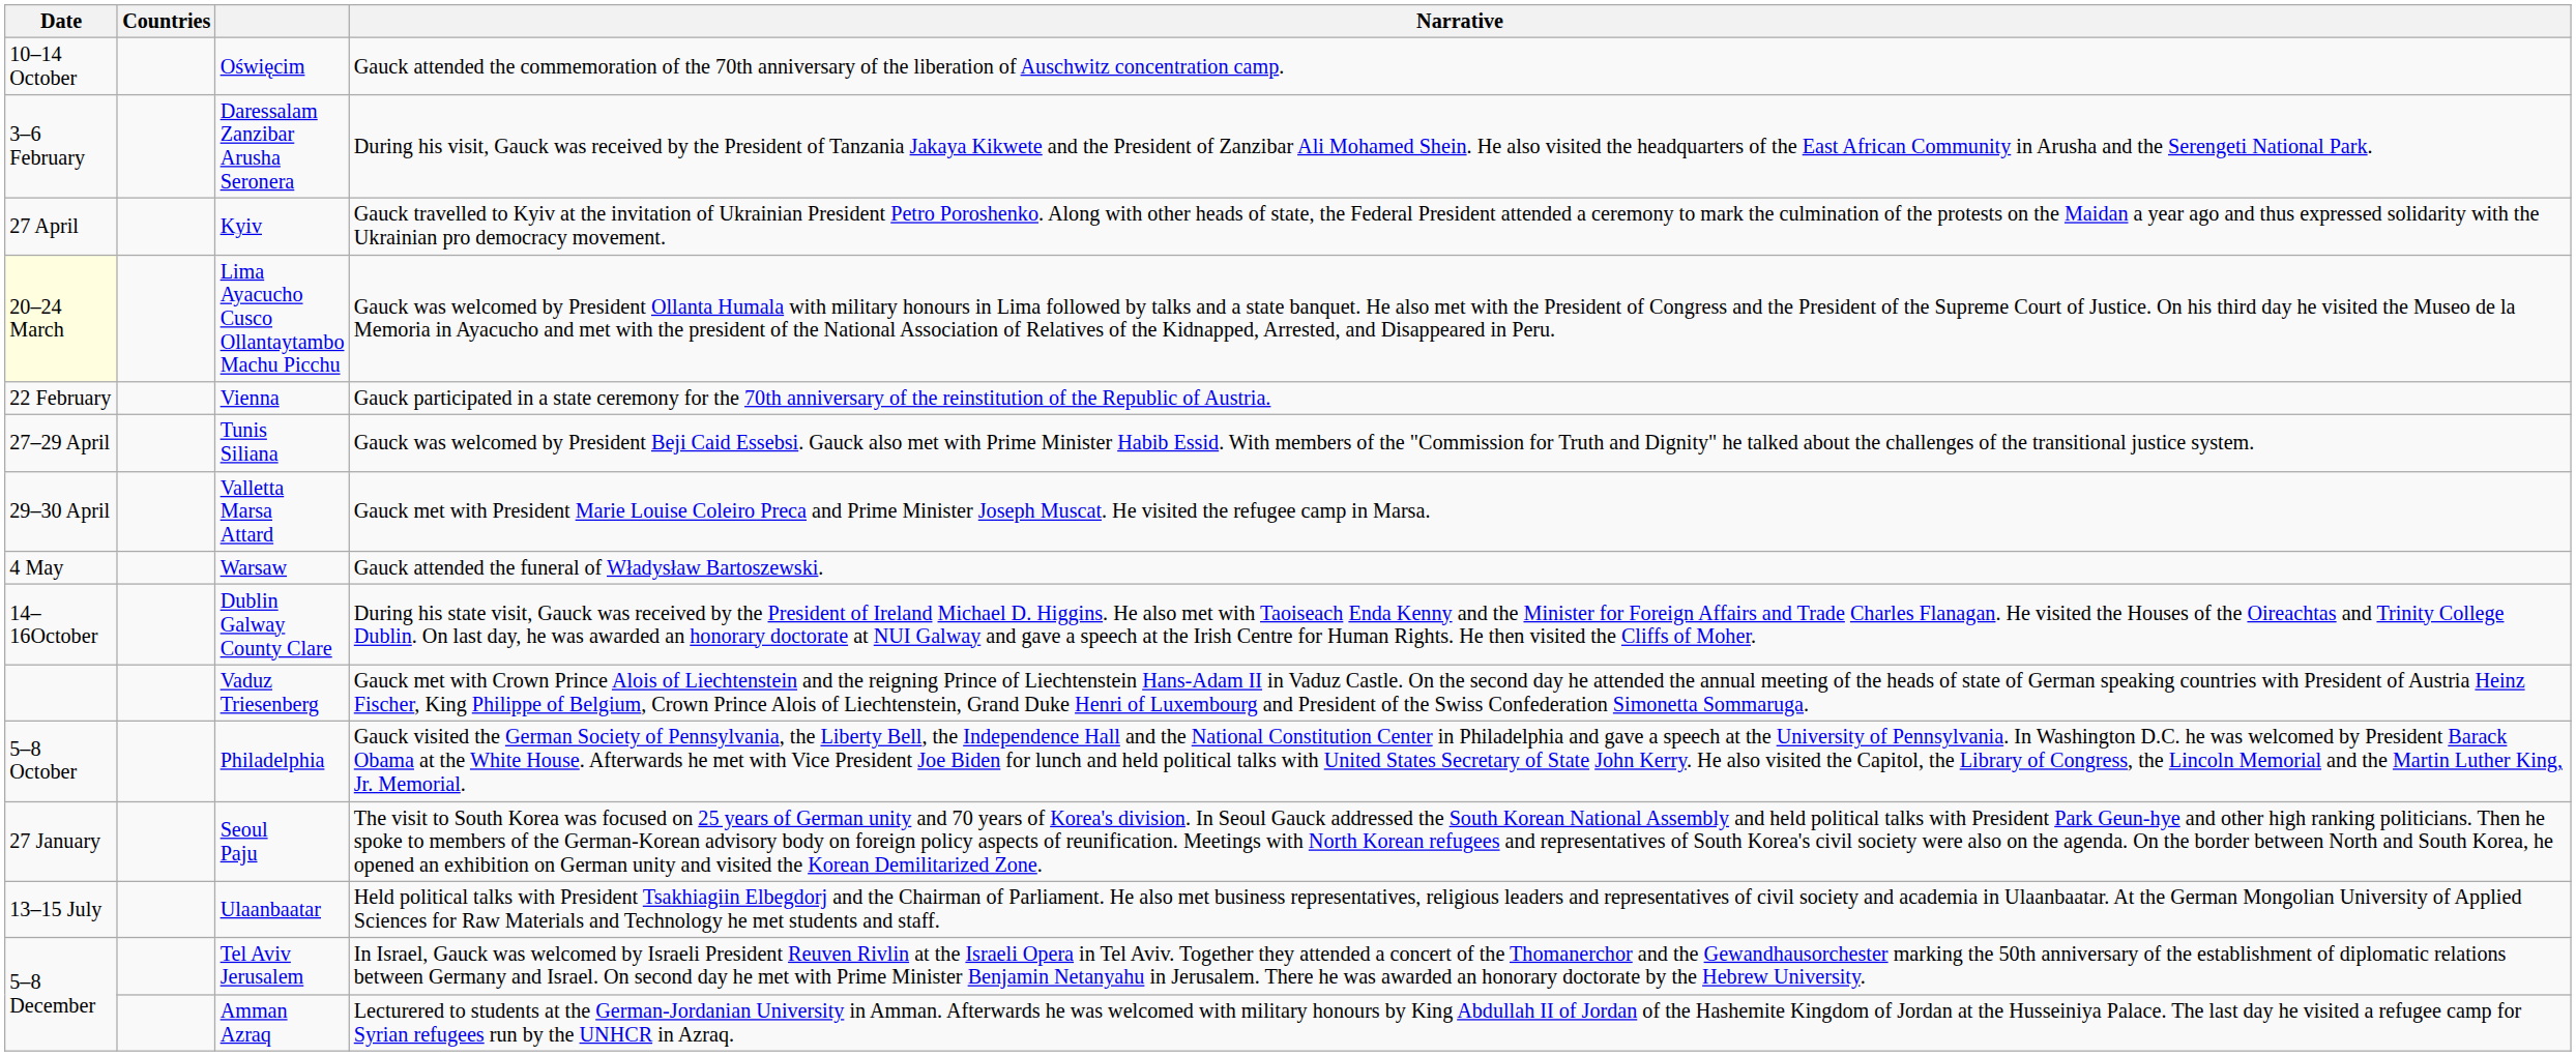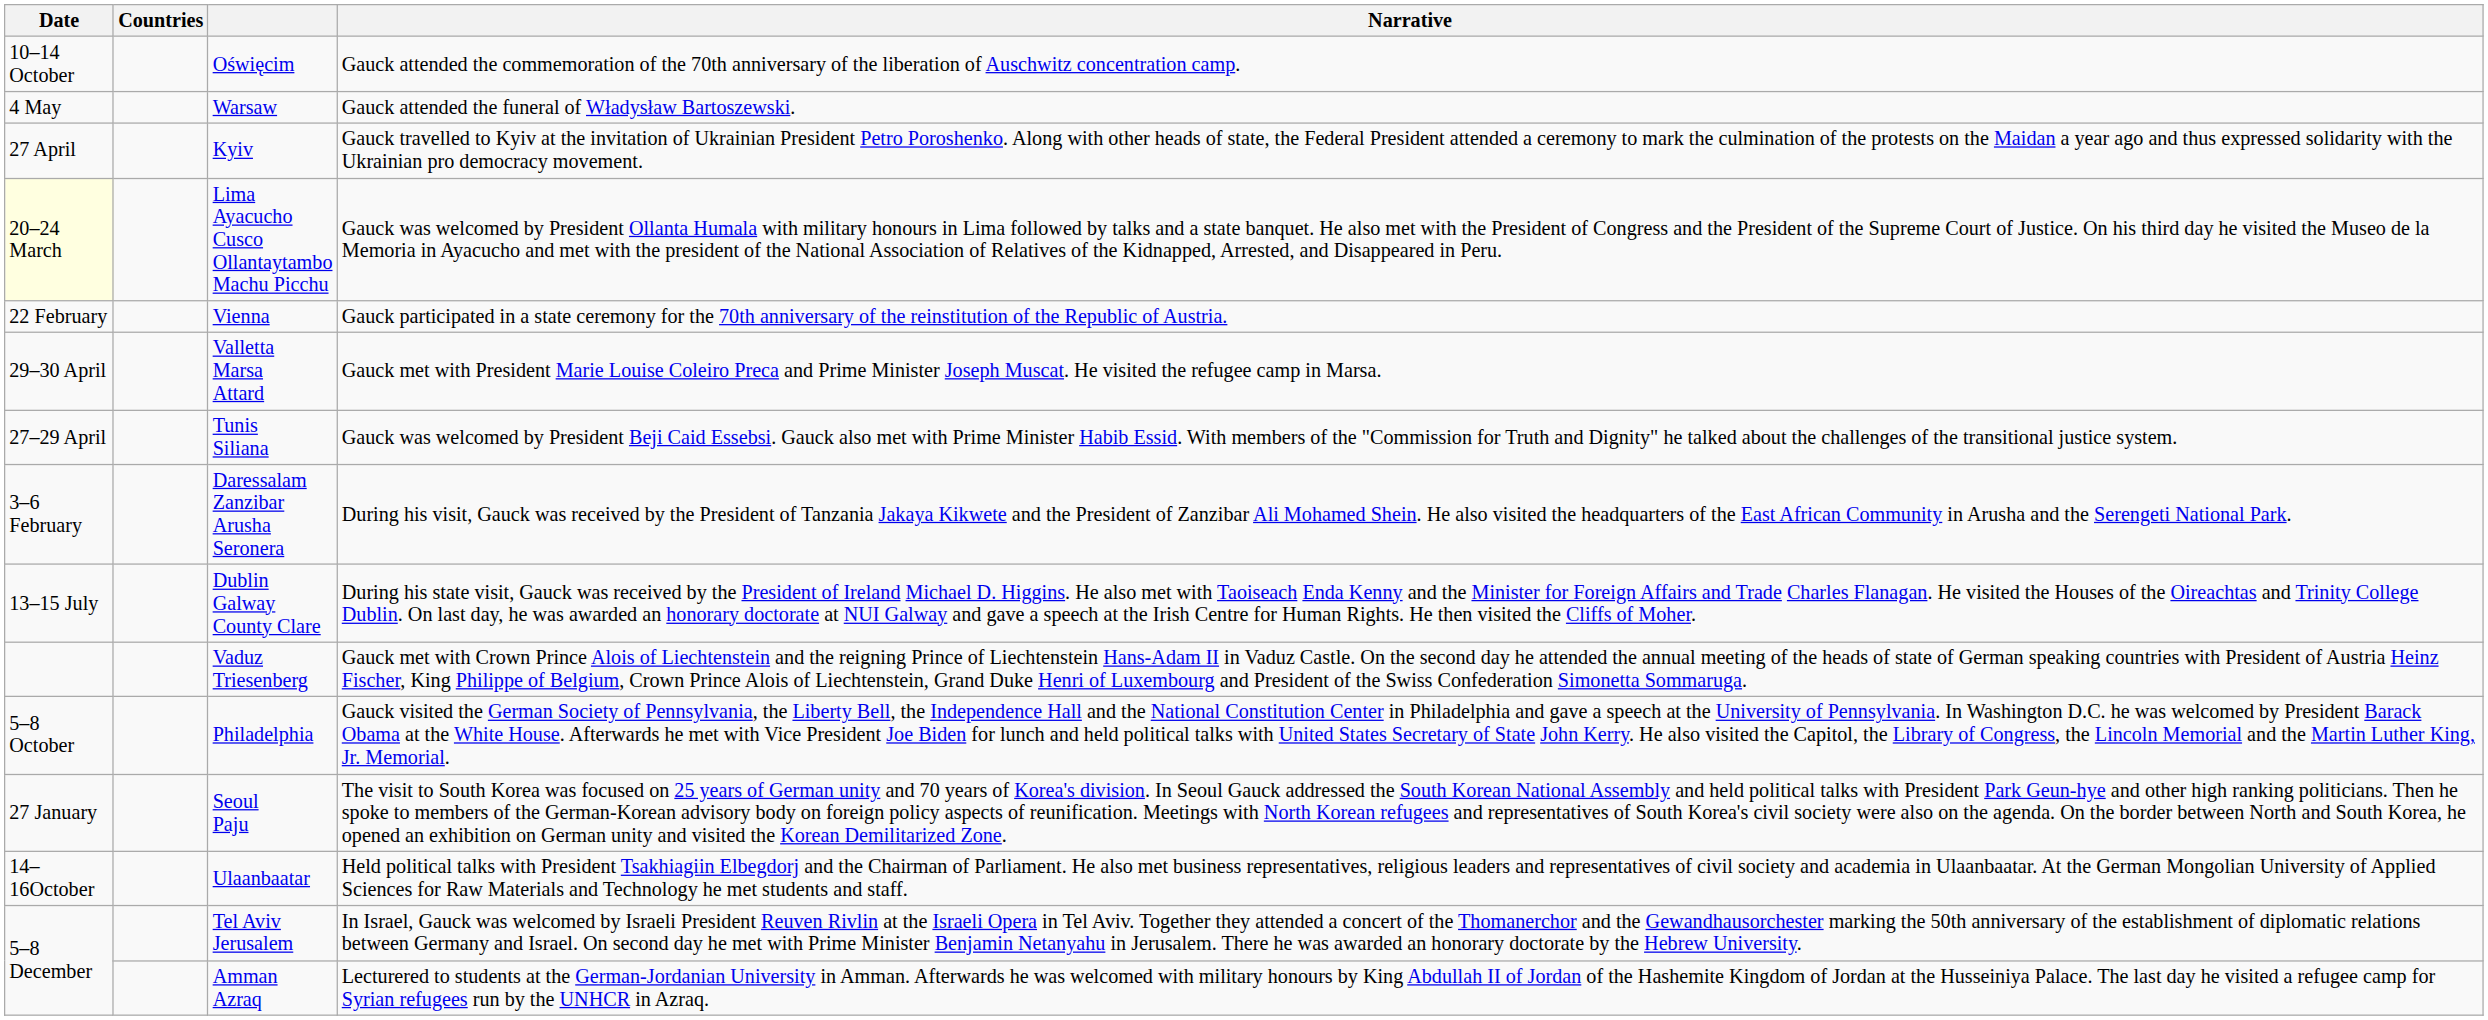rows swapped: Daressalam Zanzibar Arusha Seronera <-> Warsaw
rows swapped: Tunis Siliana <-> Valletta Marsa Attard
Dublin Galway County Clare | Date: 14–16October -> 13–15 July
Ulaanbaatar | Date: 13–15 July -> 14–16October
